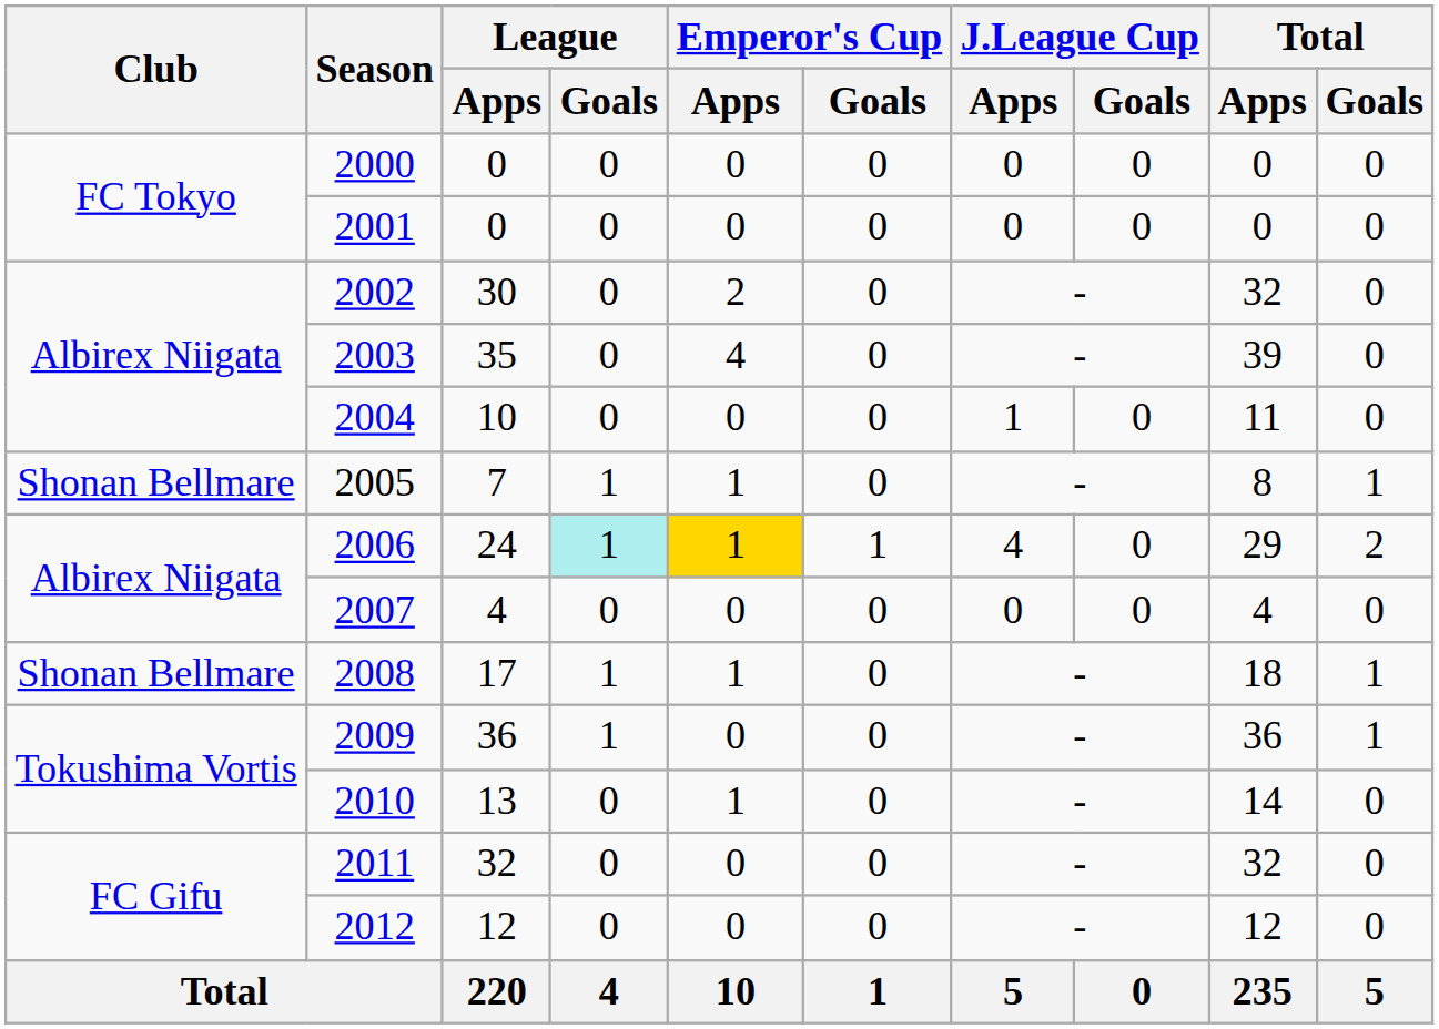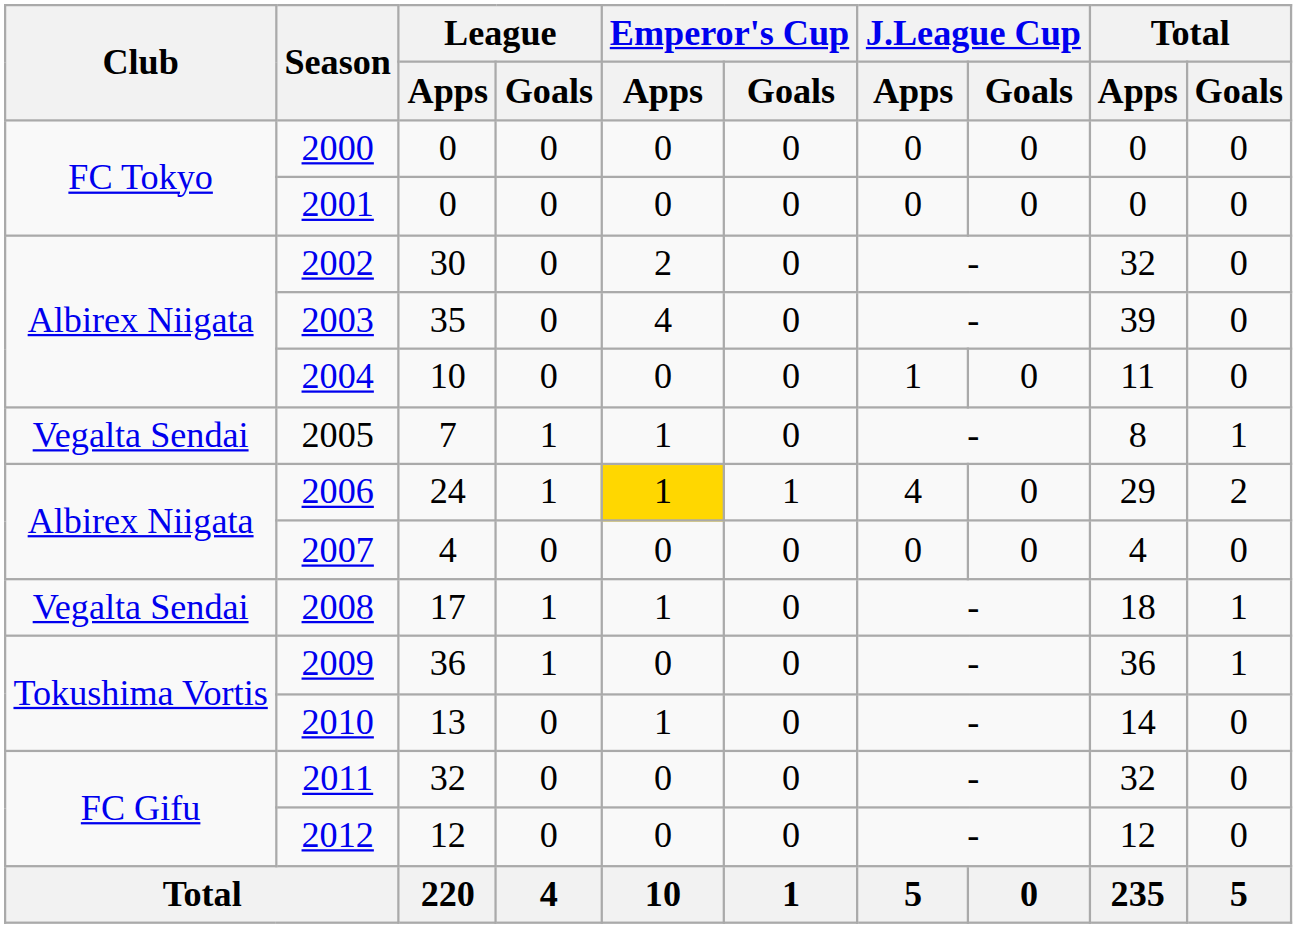2005 | Club: Shonan Bellmare -> Vegalta Sendai
2006 | League / Goals: paleturquoise background -> no background
2008 | Club: Shonan Bellmare -> Vegalta Sendai
